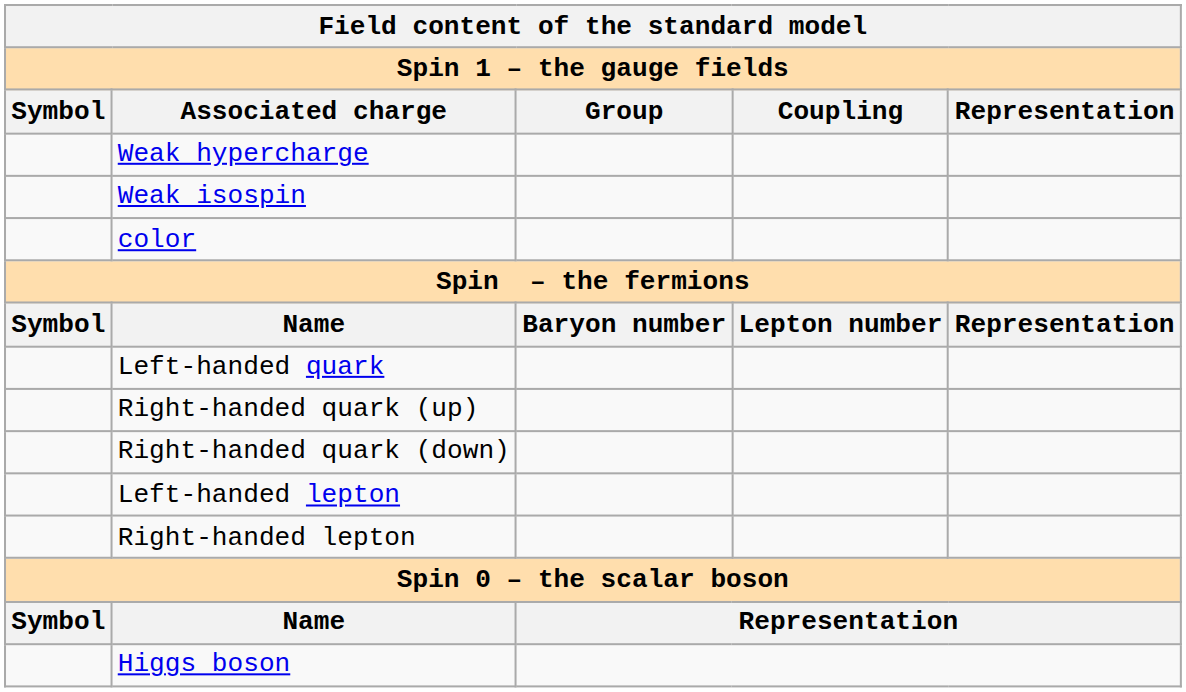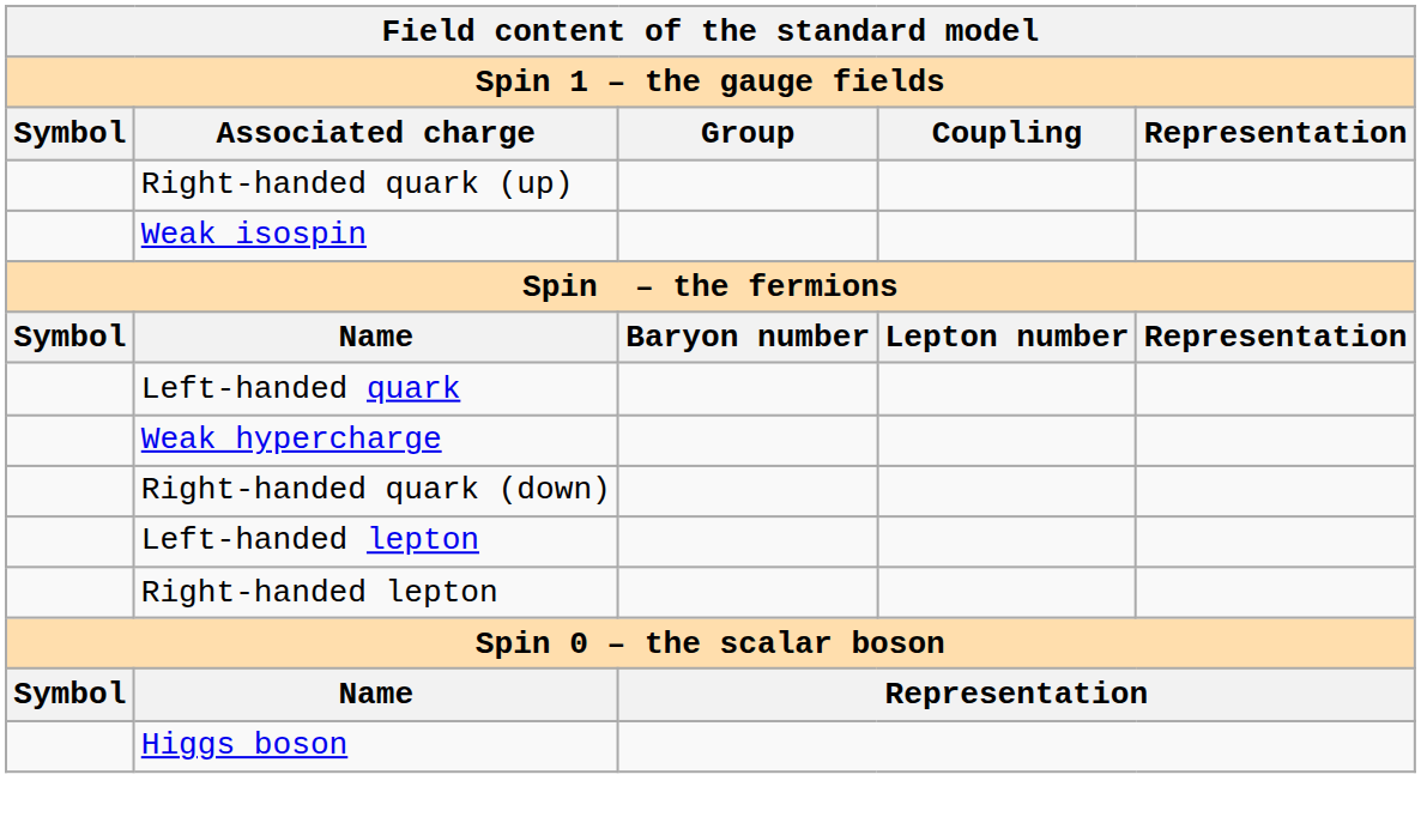rows swapped: Weak hypercharge <-> Right-handed quark (up)
- row: color
